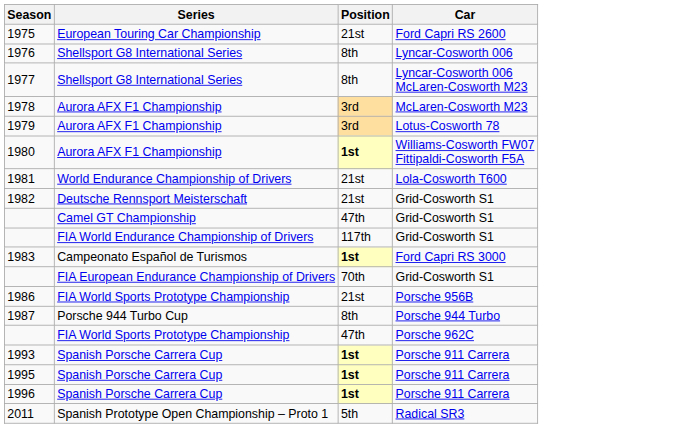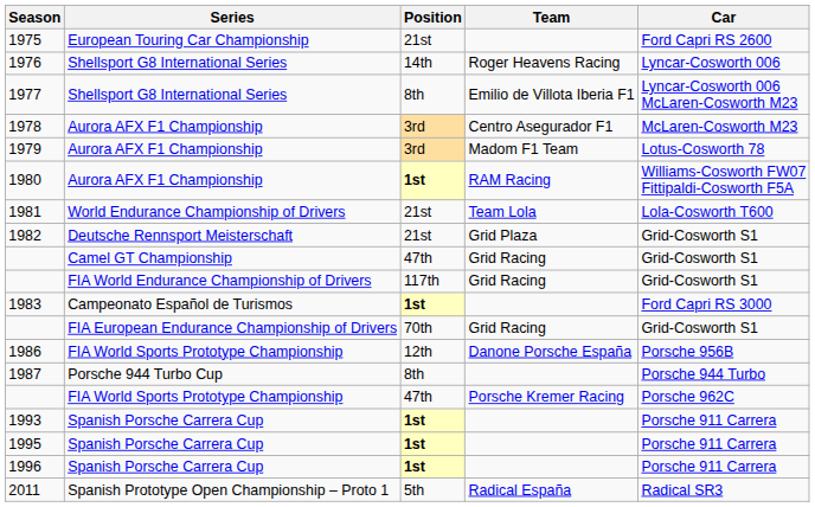+ column: Team | Roger Heavens Racing | Emilio de Villota Iberia F1 | Centro Asegurador F1 | Madom F1 Team | RAM Racing | Team Lola | Grid Plaza | Grid Racing | Grid Racing | Grid Racing | Danone Porsche España | Porsche Kremer Racing | Radical España
1976 | Position: 8th -> 14th
1986 | Position: 21st -> 12th
